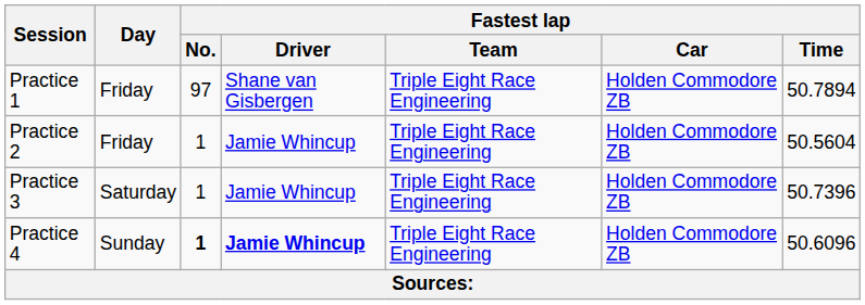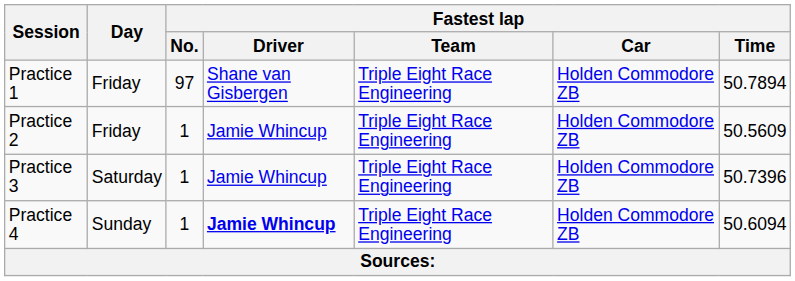Practice 2 | Fastest lap / Time: 50.5604 -> 50.5609
Practice 4 | Fastest lap / No.: bold -> normal
Practice 4 | Fastest lap / Time: 50.6096 -> 50.6094
